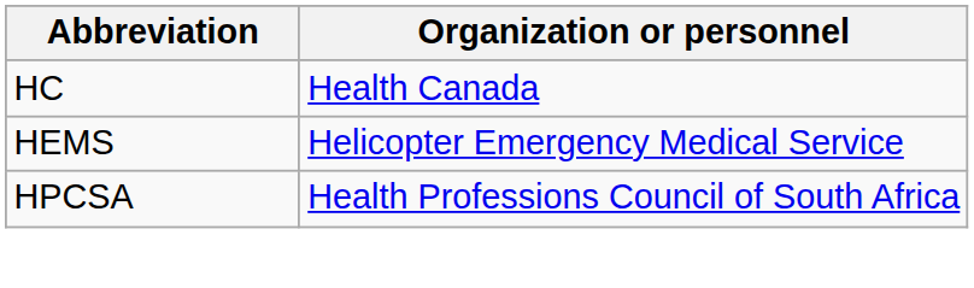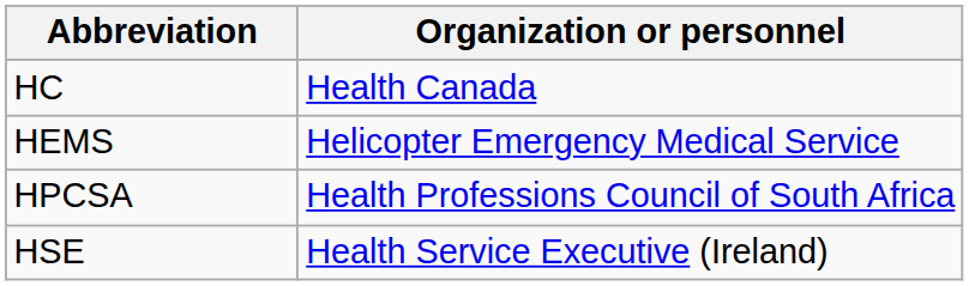+ row: HSE | Health Service Executive (Ireland)
